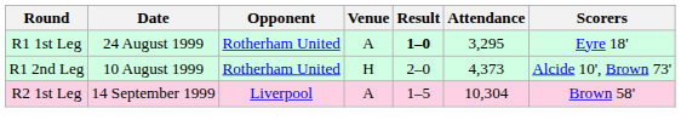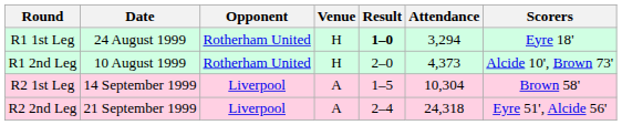R1 1st Leg | Venue: A -> H
R1 1st Leg | Attendance: 3,295 -> 3,294
+ row: R2 2nd Leg | 21 September 1999 | Liverpool | A | 2–4 | 24,318 | Eyre 51', Alcide 56'
